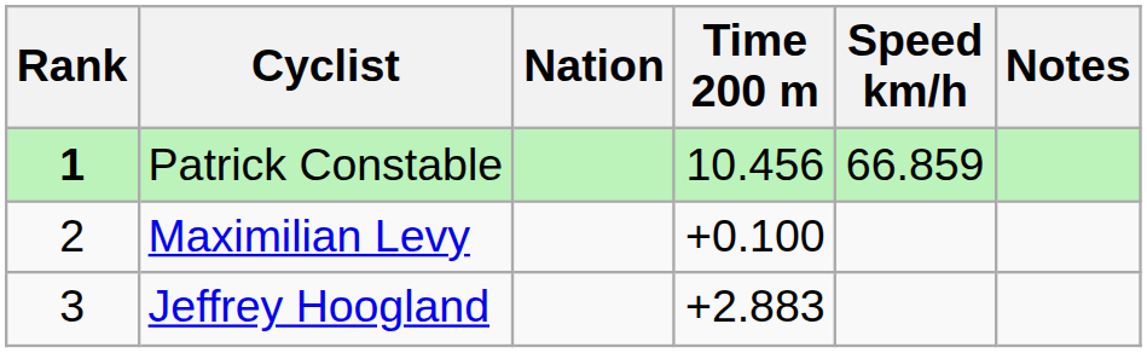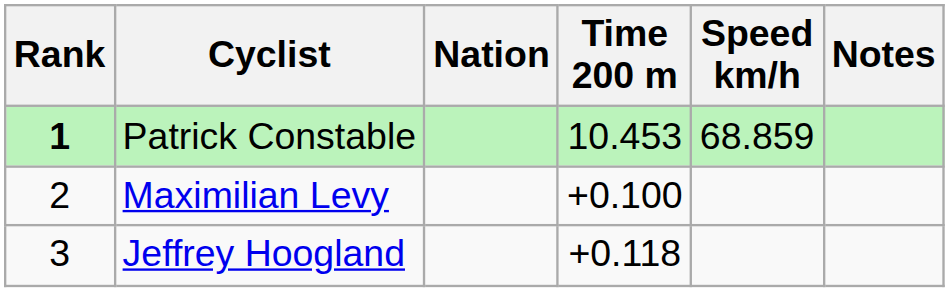Patrick Constable | Time 200 m: 10.456 -> 10.453
Patrick Constable | Speed km/h: 66.859 -> 68.859
Jeffrey Hoogland | Time 200 m: +2.883 -> +0.118
